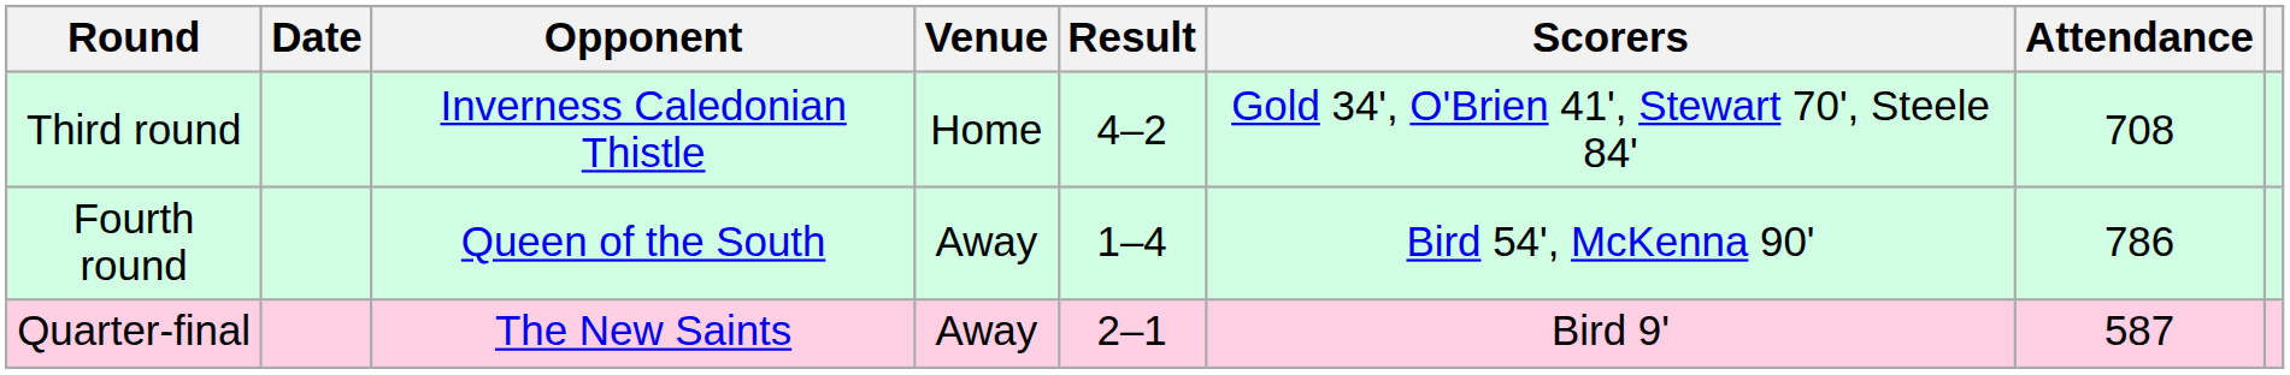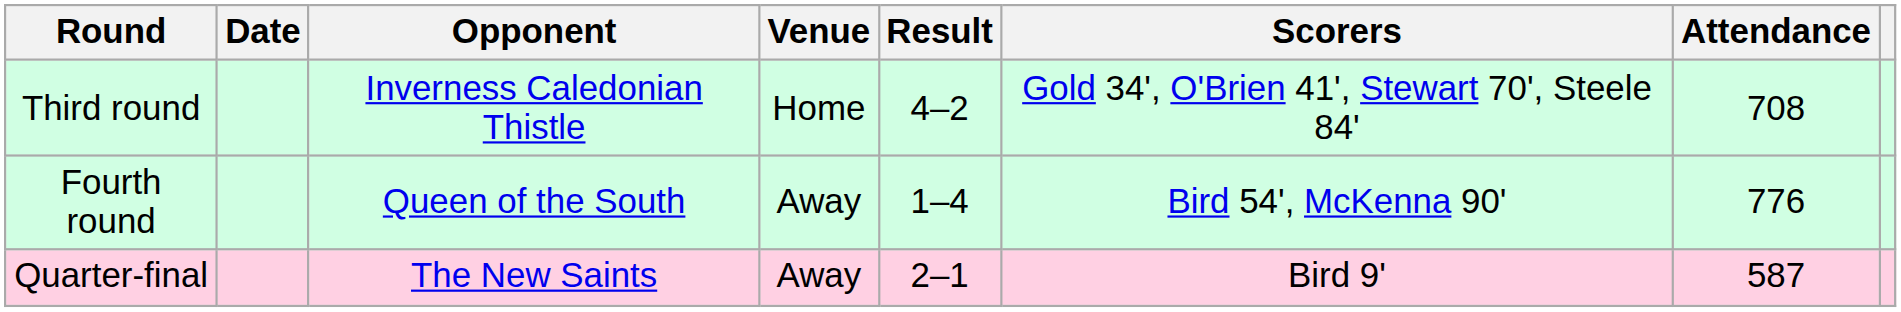Fourth round | Attendance: 786 -> 776
